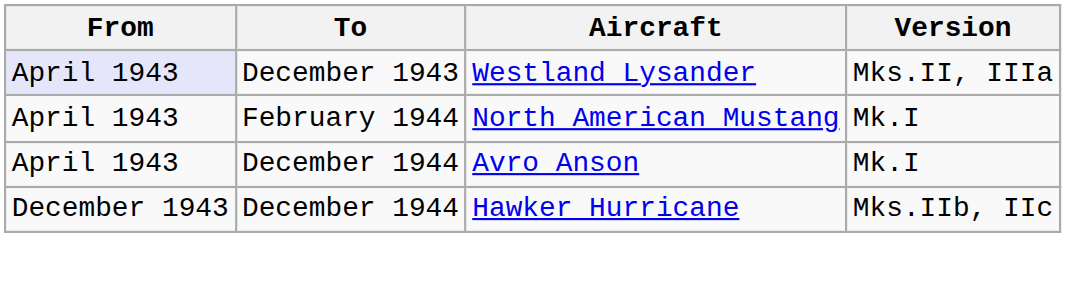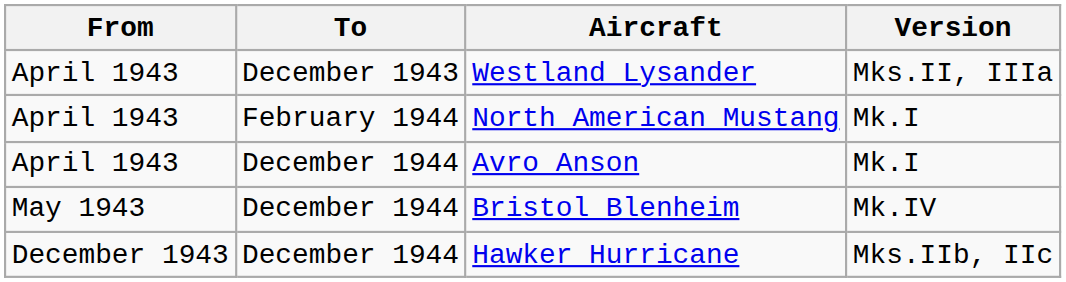Westland Lysander | From: lavender background -> no background
+ row: May 1943 | December 1944 | Bristol Blenheim | Mk.IV
